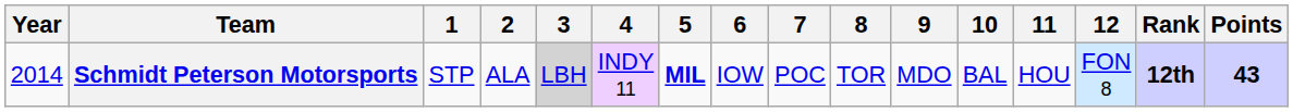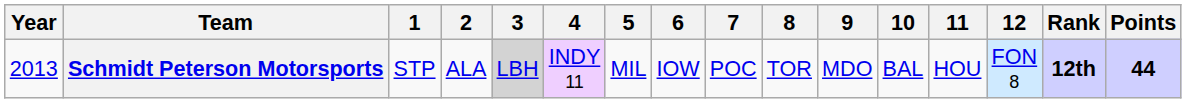Schmidt Peterson Motorsports | Year: 2014 -> 2013
Schmidt Peterson Motorsports | 5: bold -> normal
Schmidt Peterson Motorsports | Points: 43 -> 44
